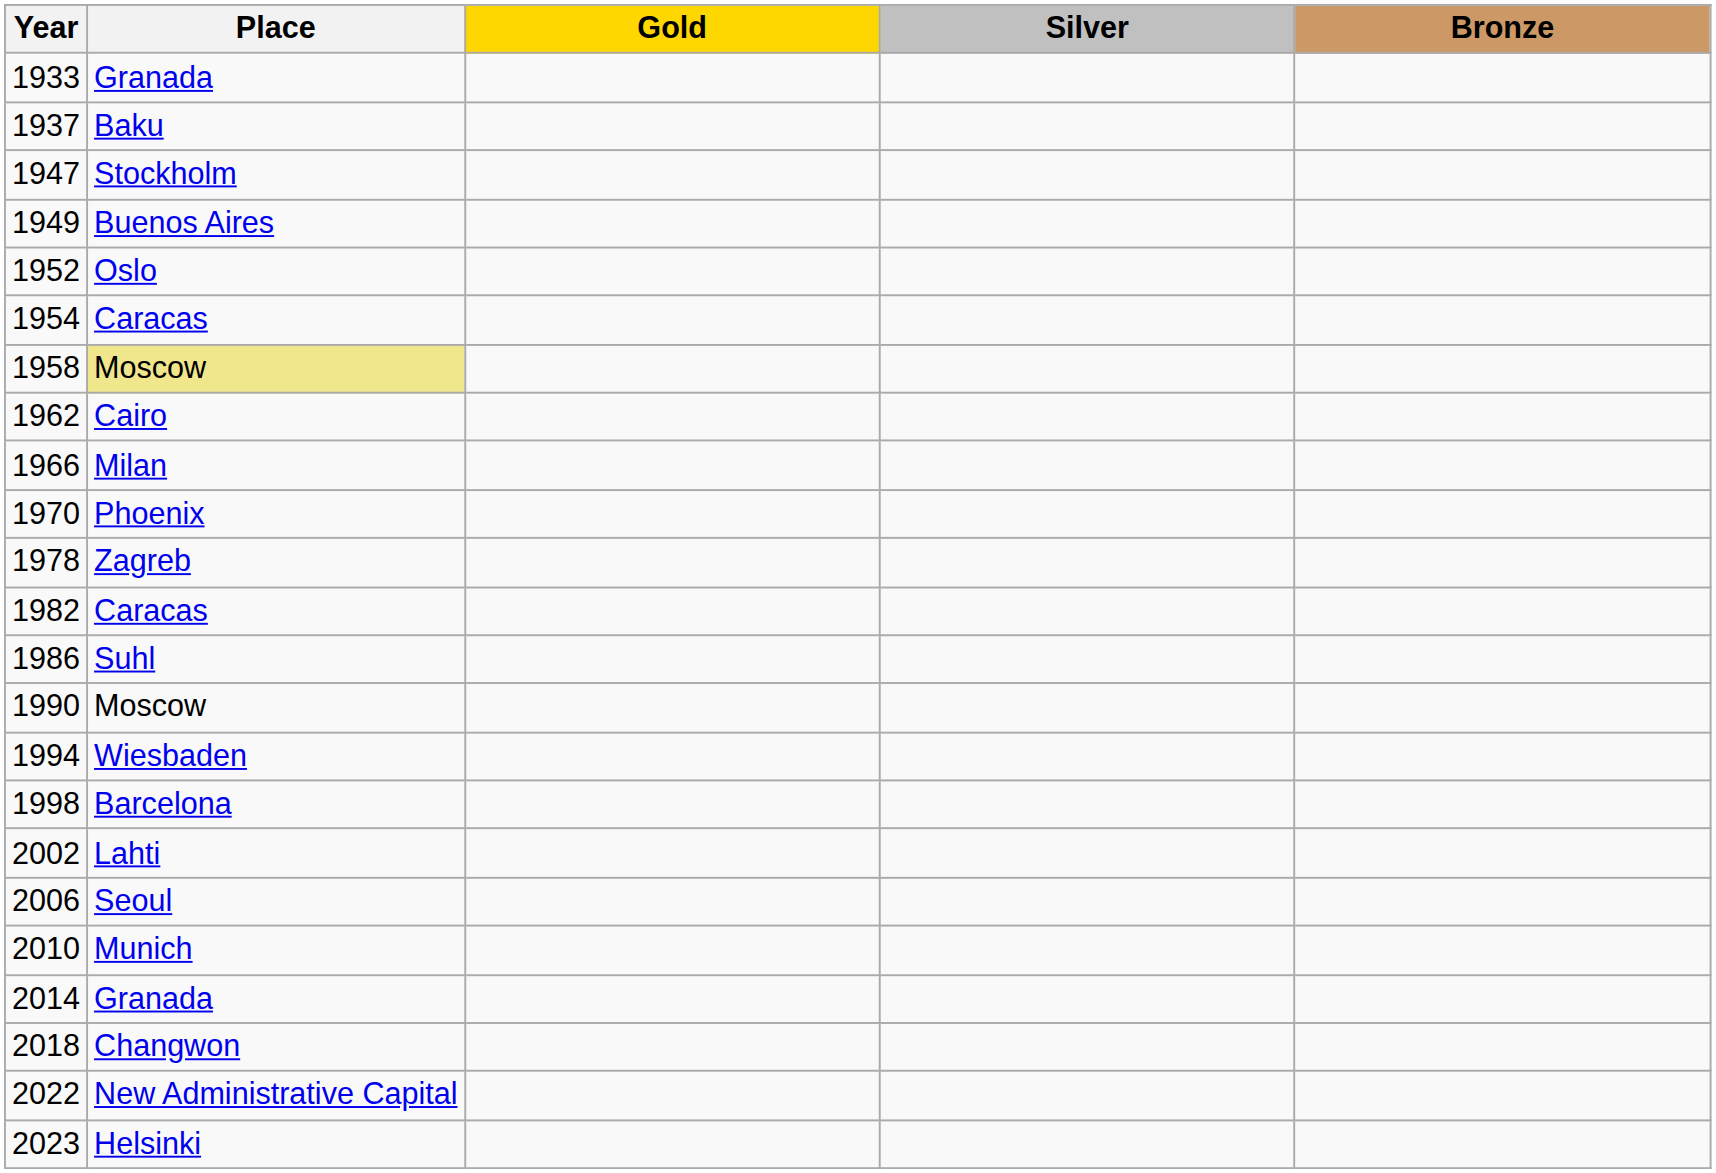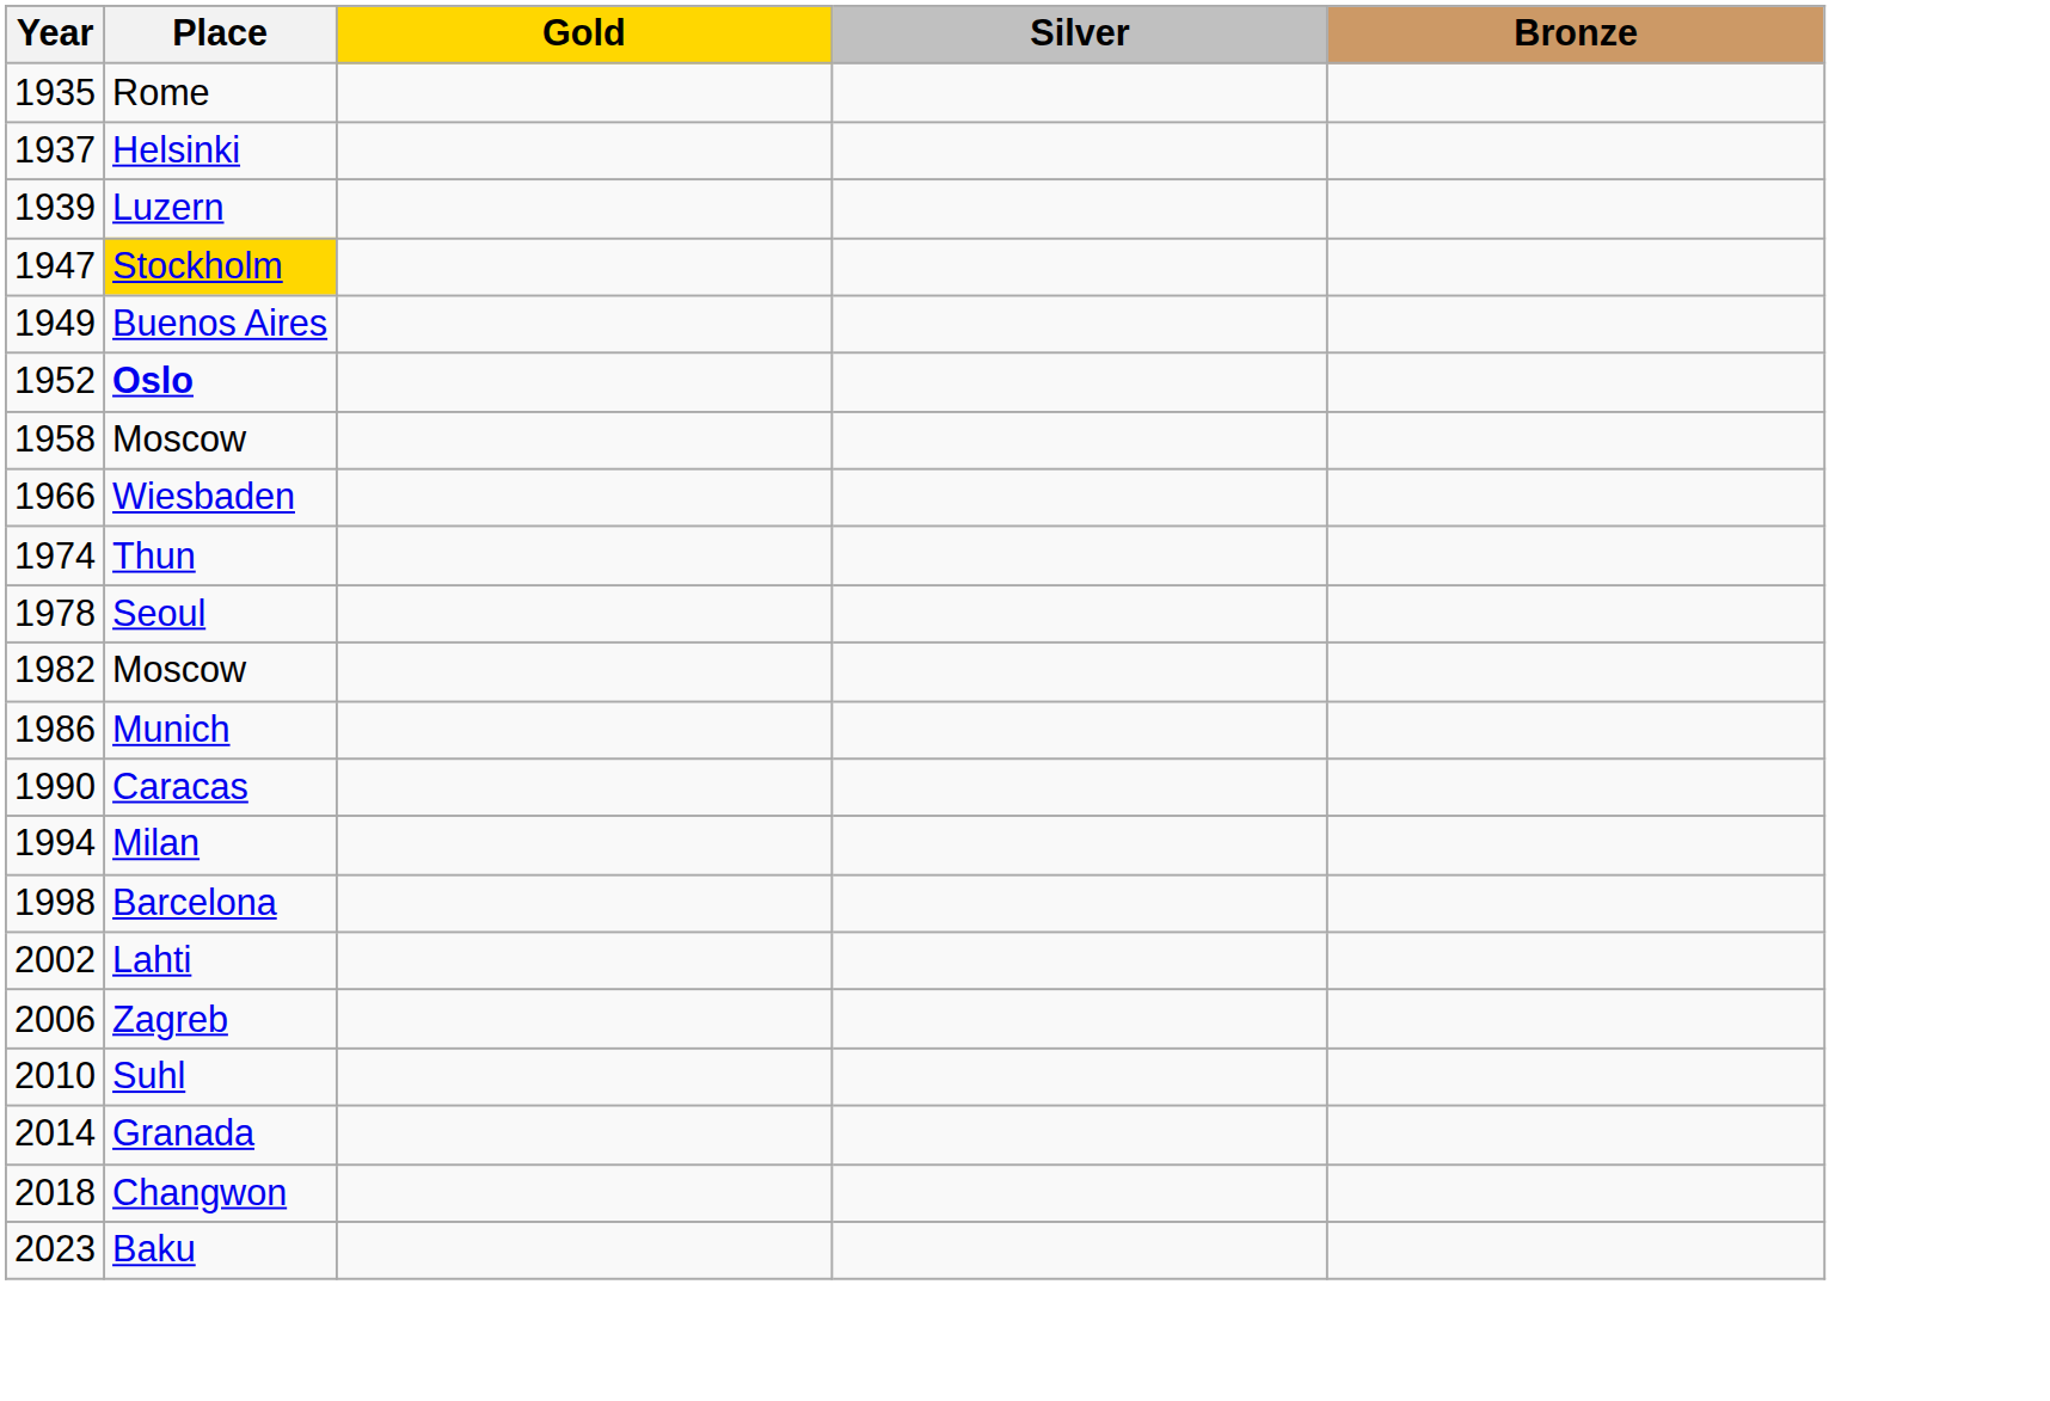- row: 1933 | Granada
+ row: 1935 | Rome
1937 | Place: Baku -> Helsinki
+ row: 1939 | Luzern
1947 | Place: no background -> gold background
1952 | Place: normal -> bold
- row: 1954 | Caracas
1958 | Place: khaki background -> no background
- row: 1962 | Cairo
1966 | Place: Milan -> Wiesbaden
- row: 1970 | Phoenix
+ row: 1974 | Thun
1978 | Place: Zagreb -> Seoul
1982 | Place: Caracas -> Moscow
1986 | Place: Suhl -> Munich
1990 | Place: Moscow -> Caracas
1994 | Place: Wiesbaden -> Milan
2006 | Place: Seoul -> Zagreb
2010 | Place: Munich -> Suhl
- row: 2022 | New Administrative Capital
2023 | Place: Helsinki -> Baku
